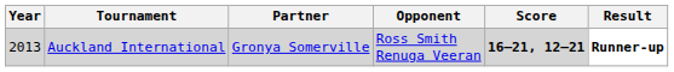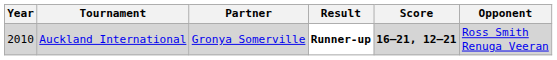columns swapped: Opponent <-> Result
Auckland International | Year: 2013 -> 2010
